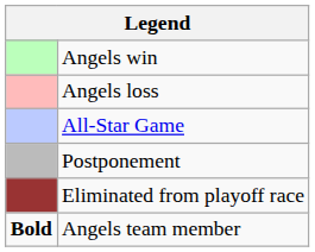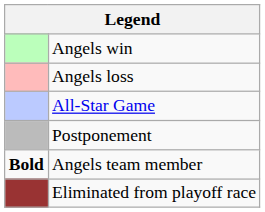rows swapped: Eliminated from playoff race <-> Angels team member
